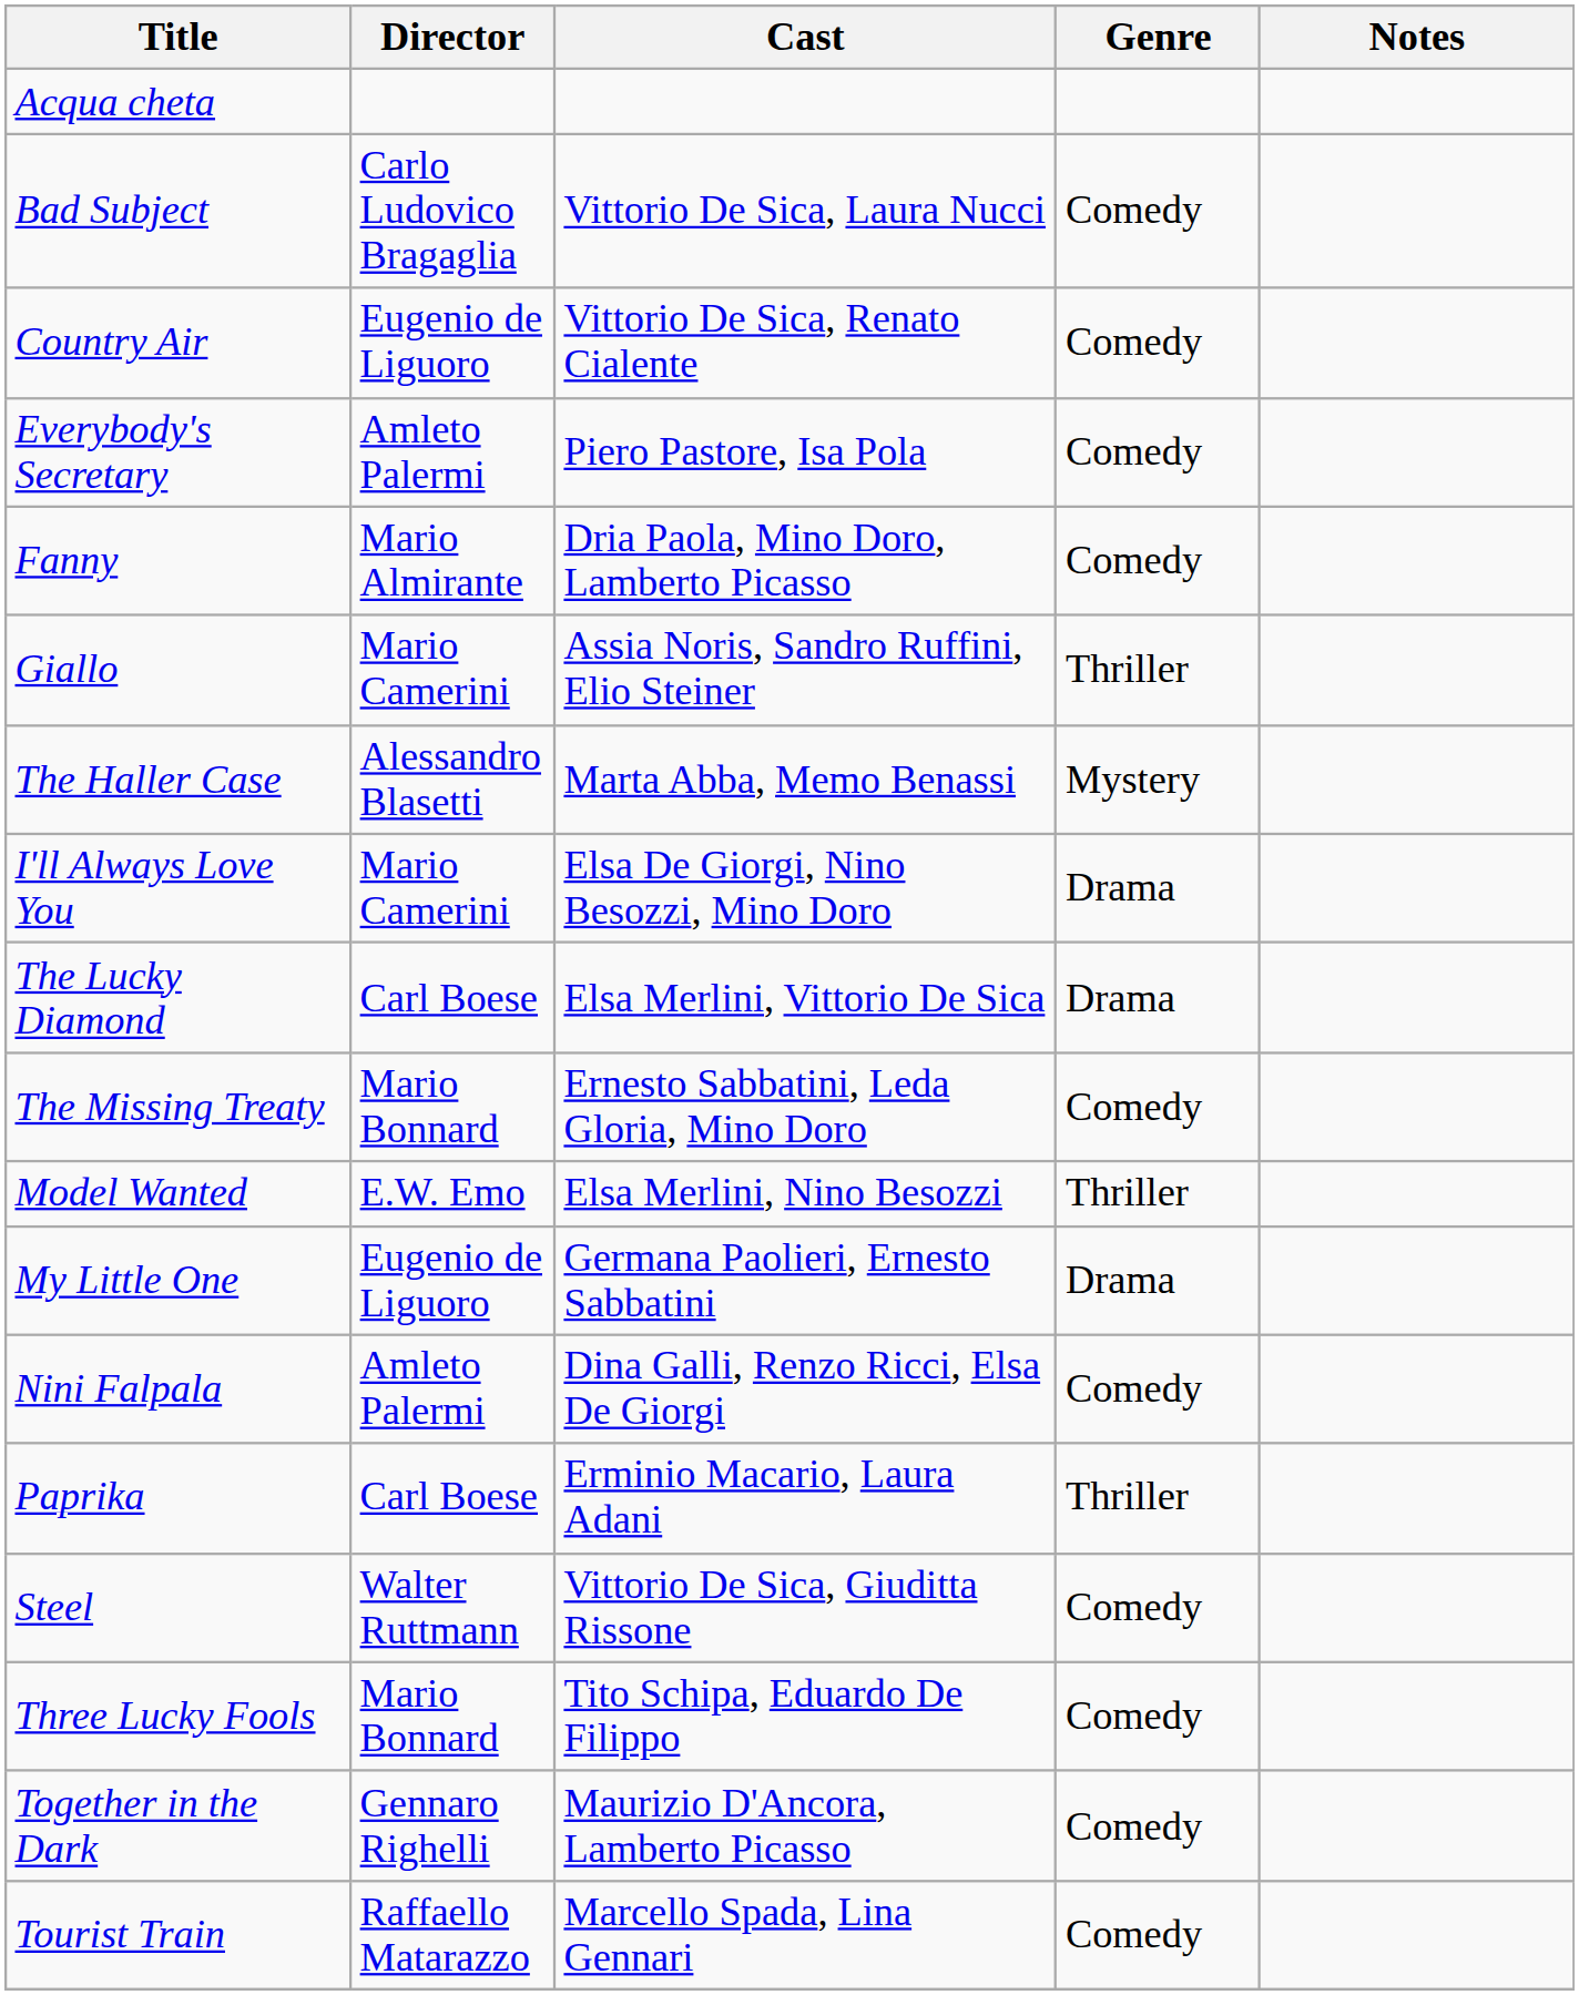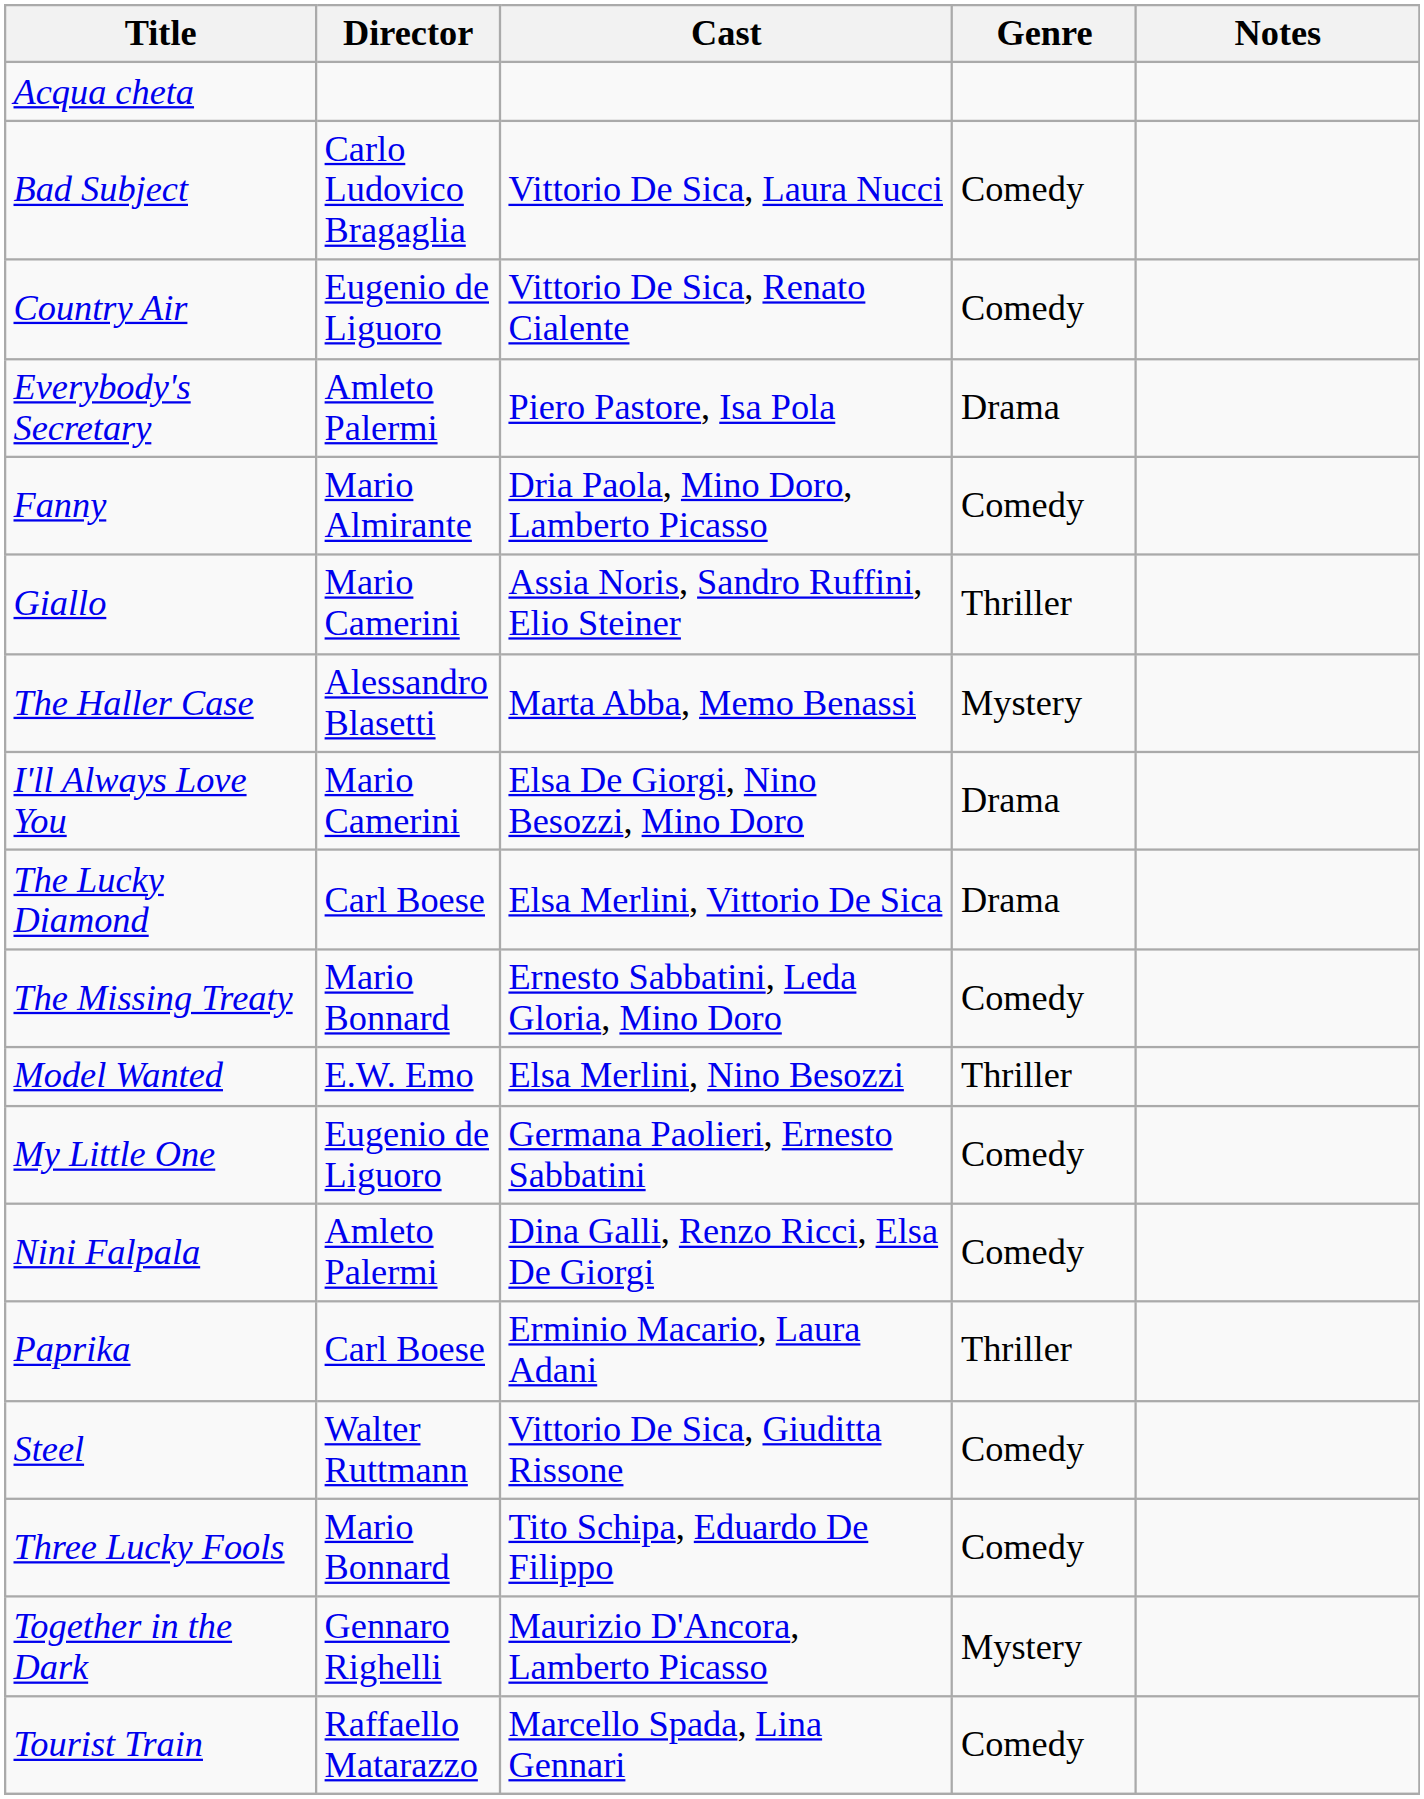Everybody's Secretary | Genre: Comedy -> Drama
My Little One | Genre: Drama -> Comedy
Together in the Dark | Genre: Comedy -> Mystery
